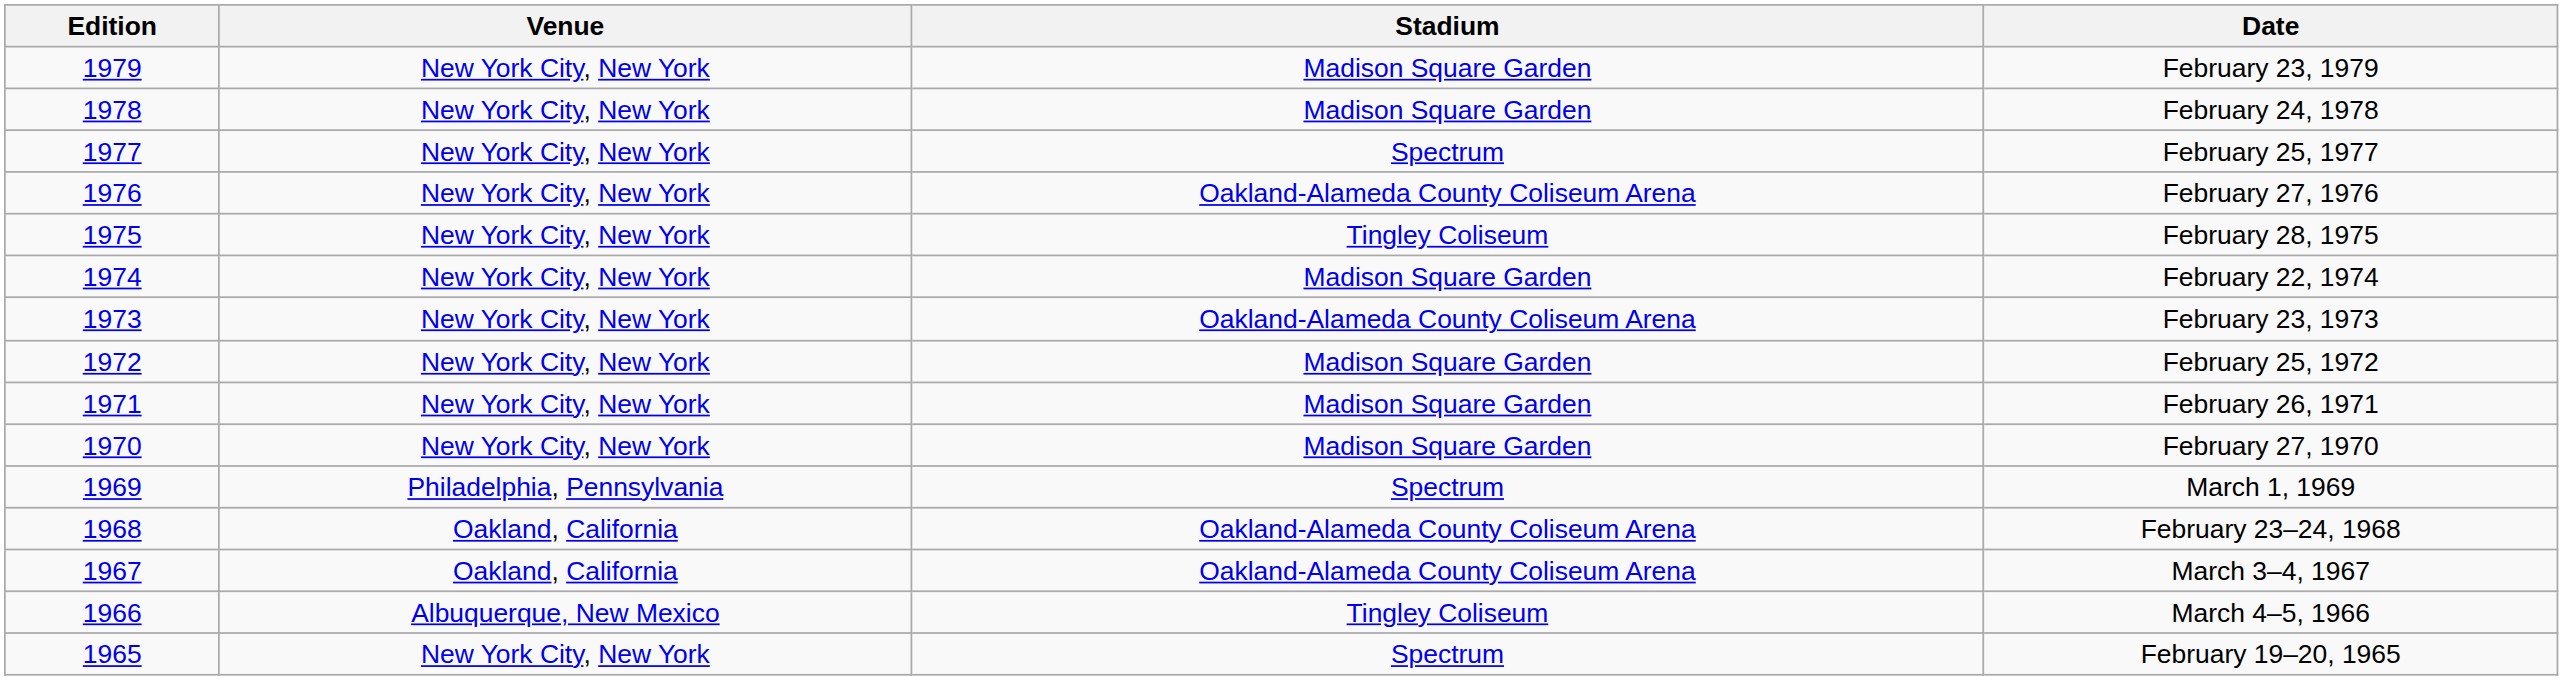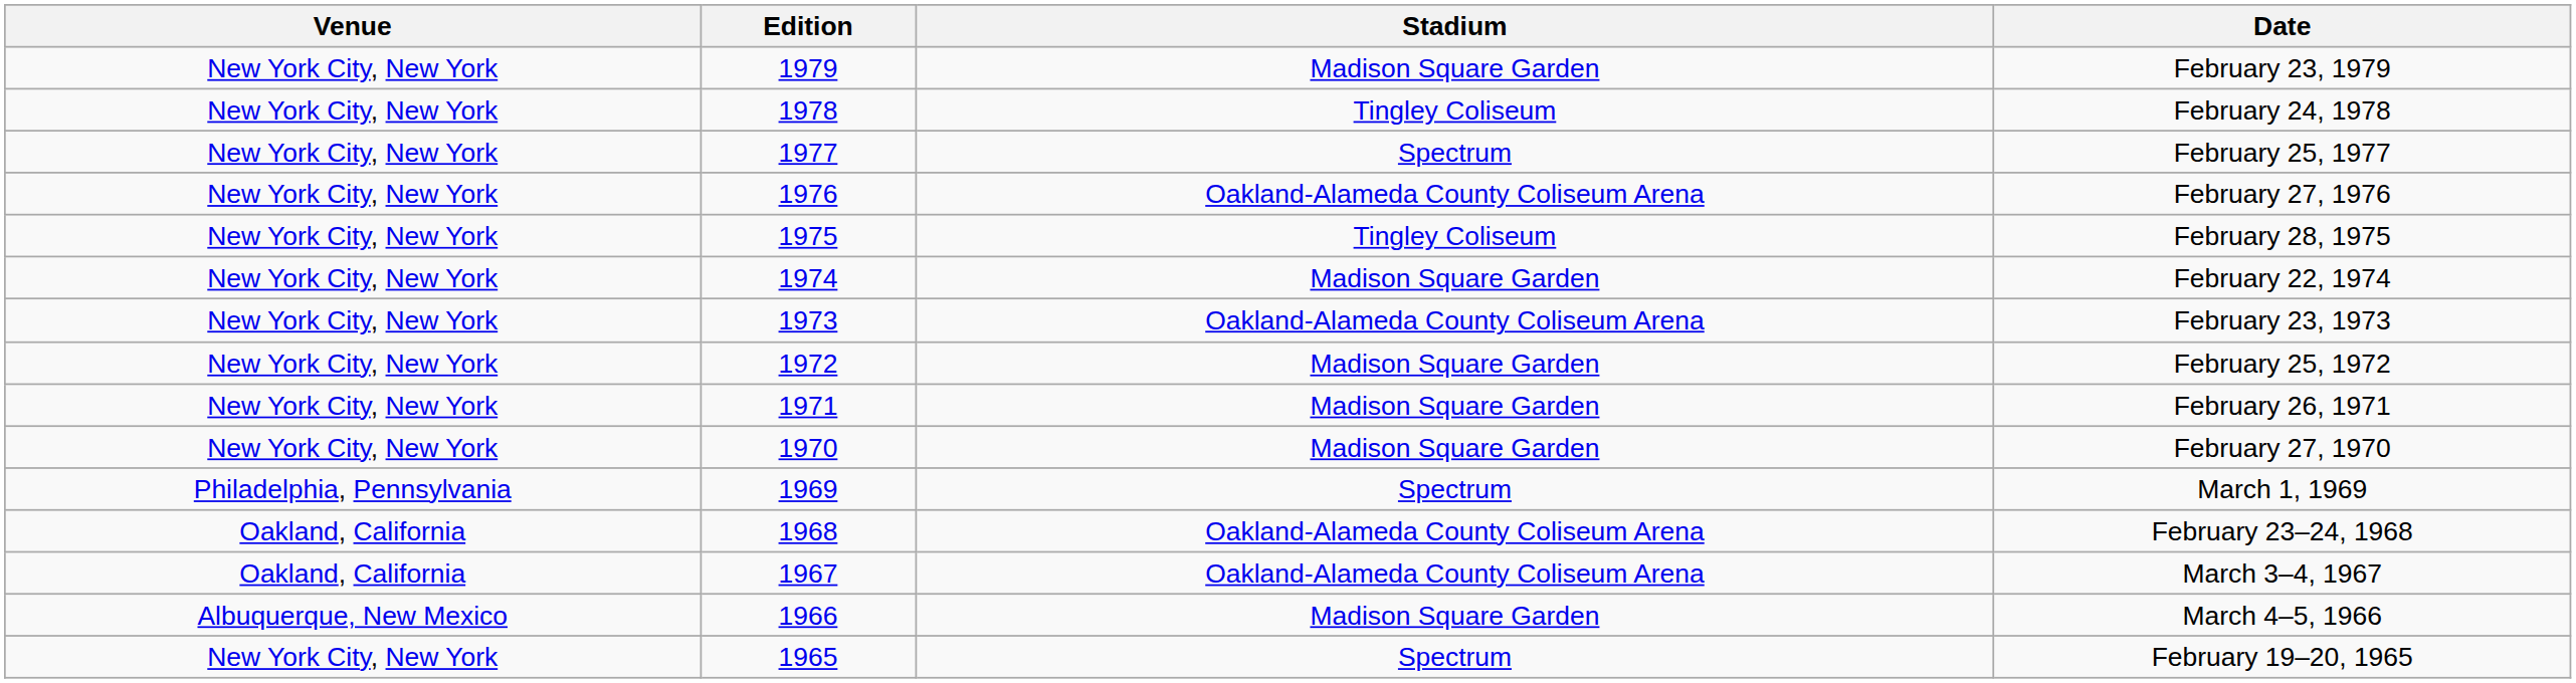columns swapped: Edition <-> Venue
February 24, 1978 | Stadium: Madison Square Garden -> Tingley Coliseum
March 4–5, 1966 | Stadium: Tingley Coliseum -> Madison Square Garden
